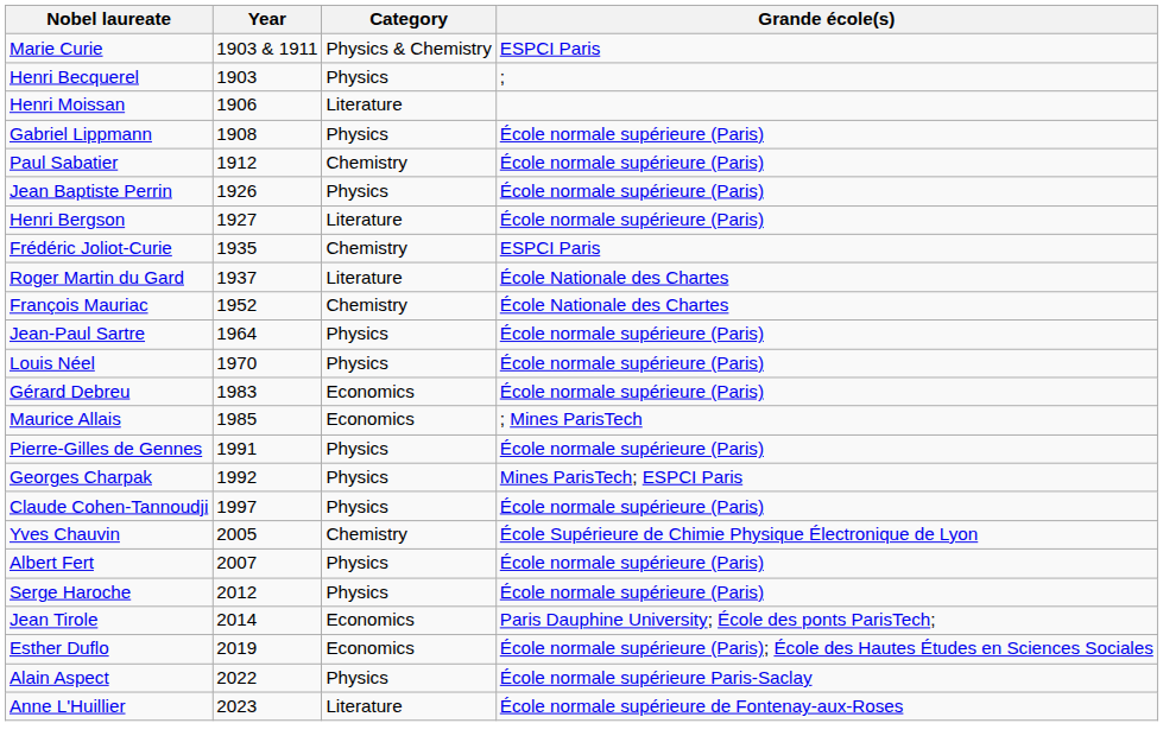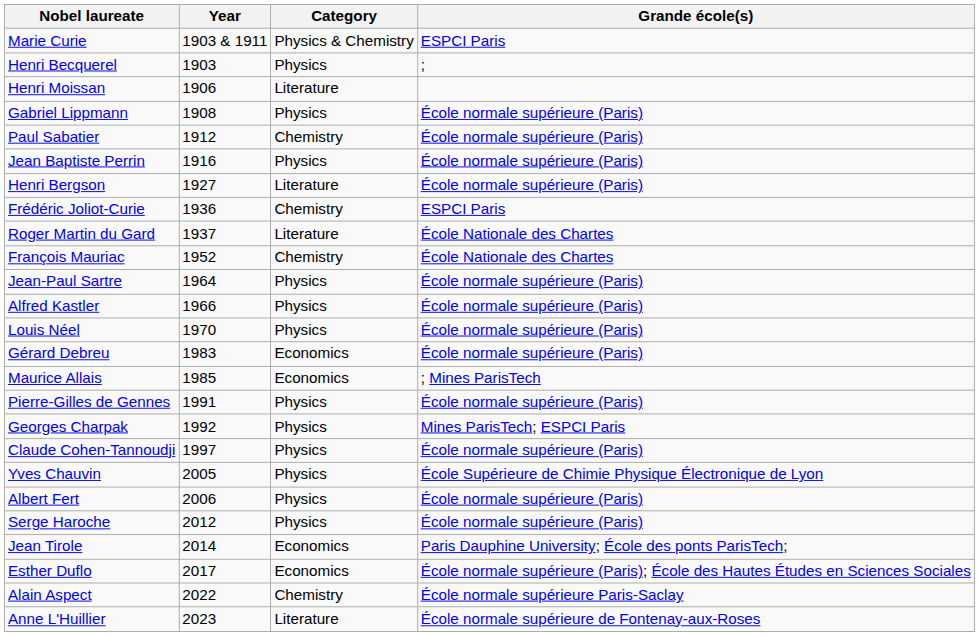Jean Baptiste Perrin | Year: 1926 -> 1916
Frédéric Joliot-Curie | Year: 1935 -> 1936
+ row: Alfred Kastler | 1966 | Physics | École normale supérieure (Paris)
Yves Chauvin | Category: Chemistry -> Physics
Albert Fert | Year: 2007 -> 2006
Esther Duflo | Year: 2019 -> 2017
Alain Aspect | Category: Physics -> Chemistry
